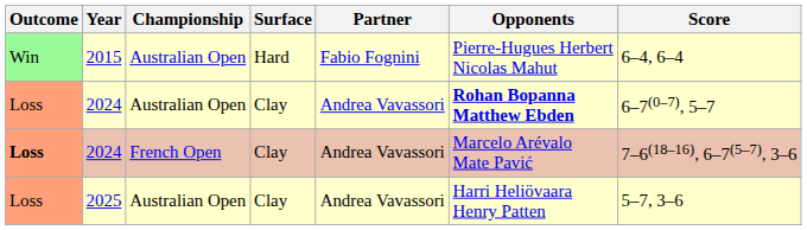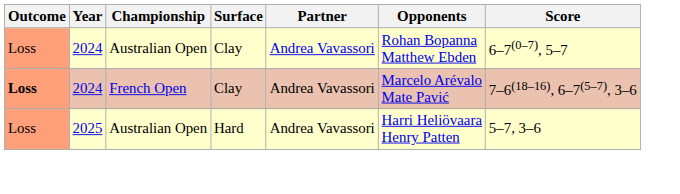- row: Win | 2015 | Australian Open | Hard | Fabio Fognini | Pierre-Hugues Herbert Nicolas Mahut | 6–4, 6–4
2024 / Australian Open | Opponents: bold -> normal
2025 | Surface: Clay -> Hard
